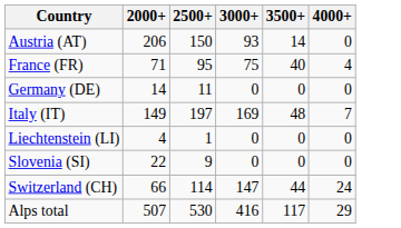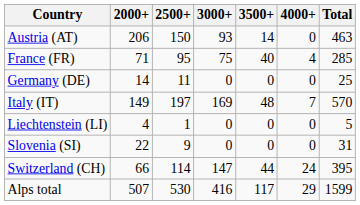+ column: Total | 463 | 285 | 25 | 570 | 5 | 31 | 395 | 1599
